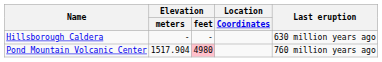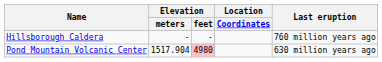Hillsborough Caldera | Last eruption: 630 million years ago -> 760 million years ago
Pond Mountain Volcanic Center | Last eruption: 760 million years ago -> 630 million years ago
